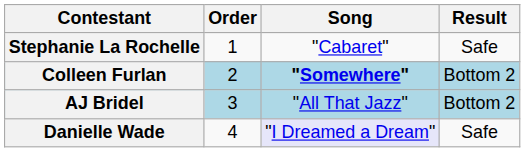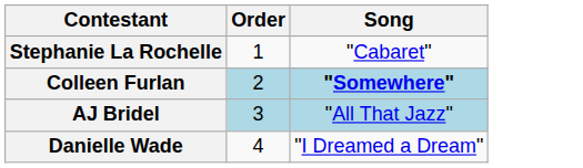- column: Result | Safe | Bottom 2 | Bottom 2 | Safe
Danielle Wade | Song: lavender background -> no background
